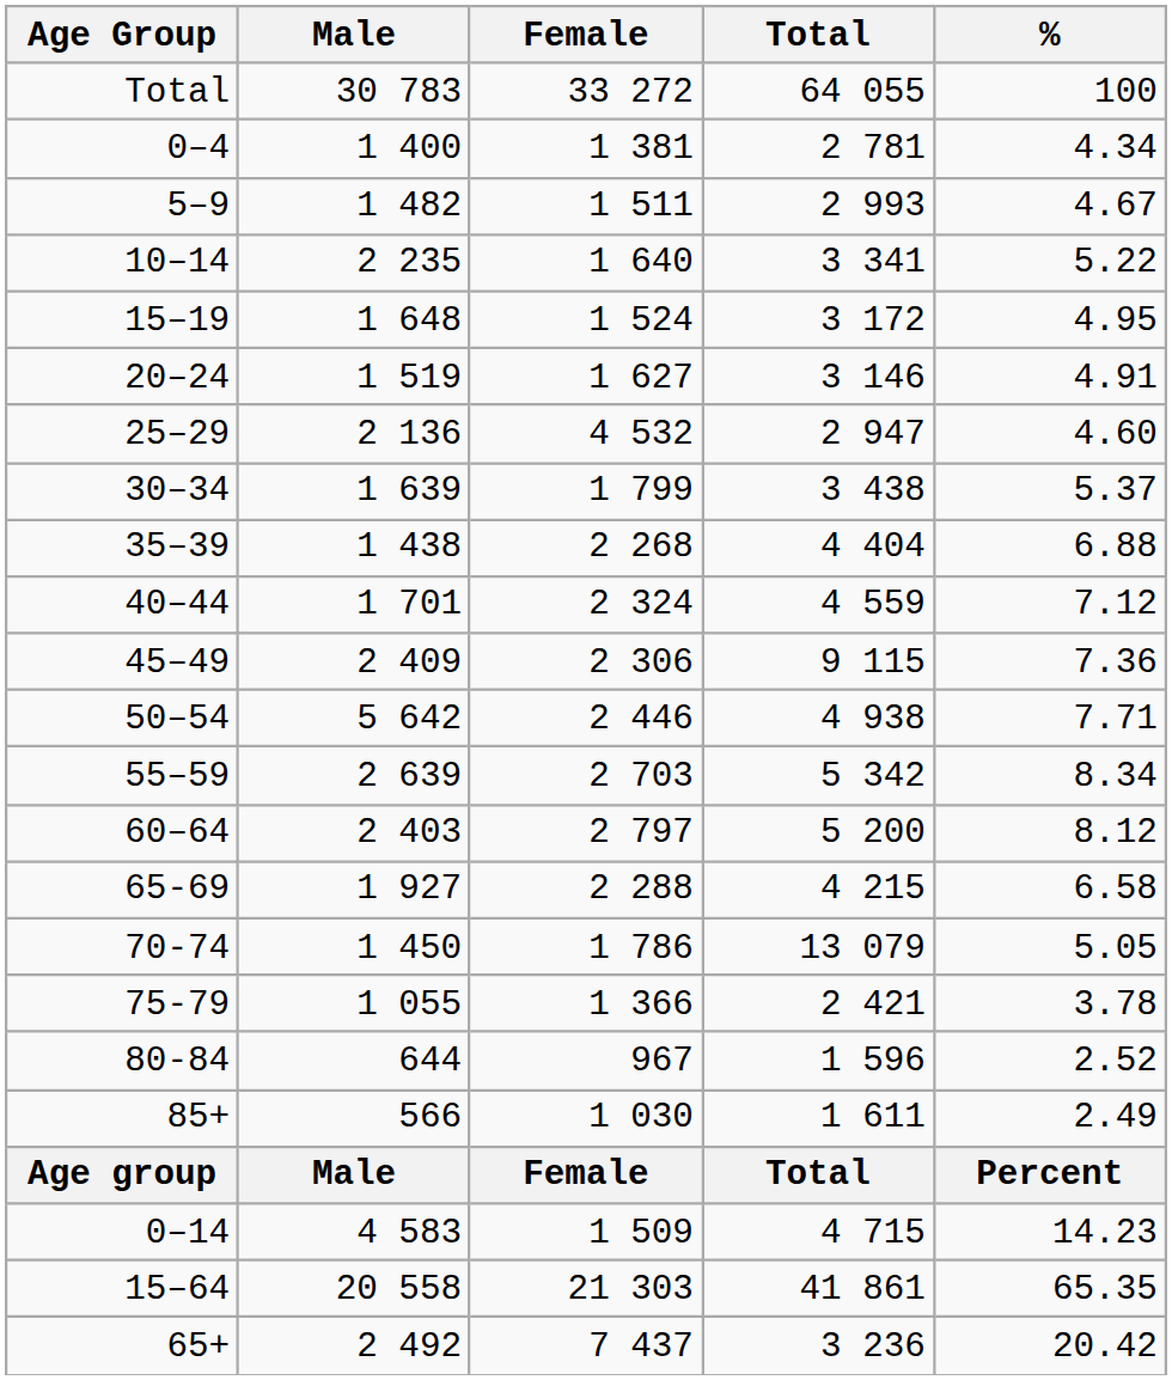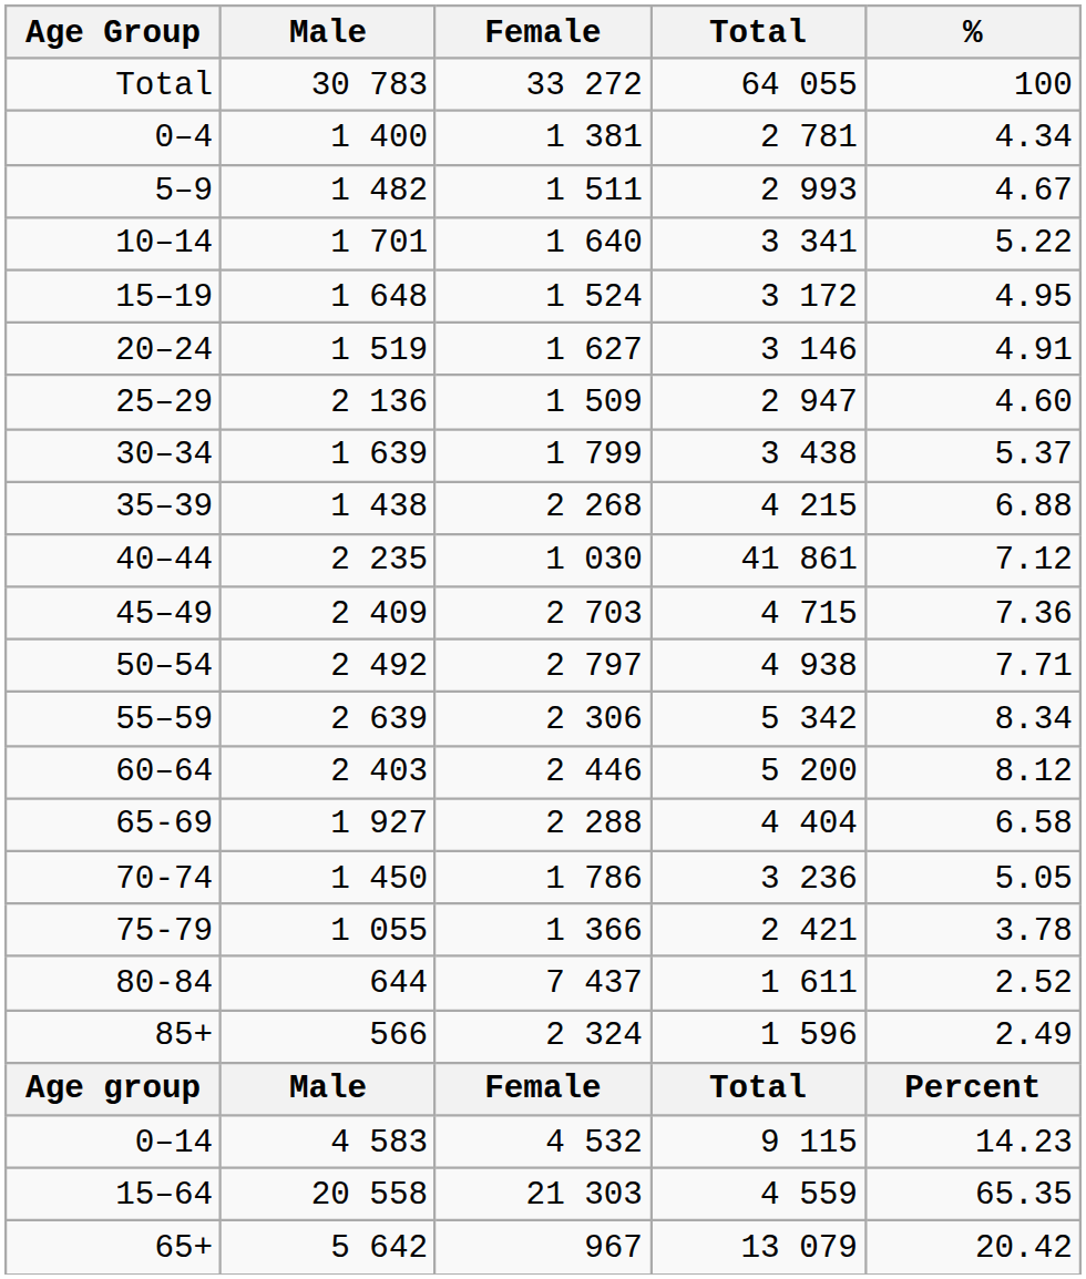10–14 | Male: 2 235 -> 1 701
25–29 | Female: 4 532 -> 1 509
35–39 | Total: 4 404 -> 4 215
40–44 | Male: 1 701 -> 2 235
40–44 | Female: 2 324 -> 1 030
40–44 | Total: 4 559 -> 41 861
45–49 | Female: 2 306 -> 2 703
45–49 | Total: 9 115 -> 4 715
50–54 | Male: 5 642 -> 2 492
50–54 | Female: 2 446 -> 2 797
55–59 | Female: 2 703 -> 2 306
60–64 | Female: 2 797 -> 2 446
65-69 | Total: 4 215 -> 4 404
70-74 | Total: 13 079 -> 3 236
80-84 | Female: 967 -> 7 437
80-84 | Total: 1 596 -> 1 611
85+ | Female: 1 030 -> 2 324
85+ | Total: 1 611 -> 1 596
0–14 | Female: 1 509 -> 4 532
0–14 | Total: 4 715 -> 9 115
15–64 | Total: 41 861 -> 4 559
65+ | Male: 2 492 -> 5 642
65+ | Female: 7 437 -> 967
65+ | Total: 3 236 -> 13 079
